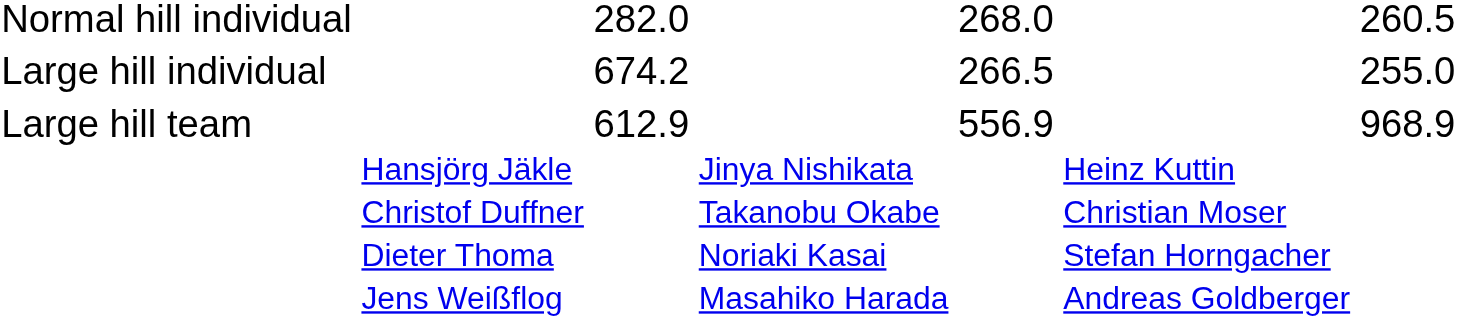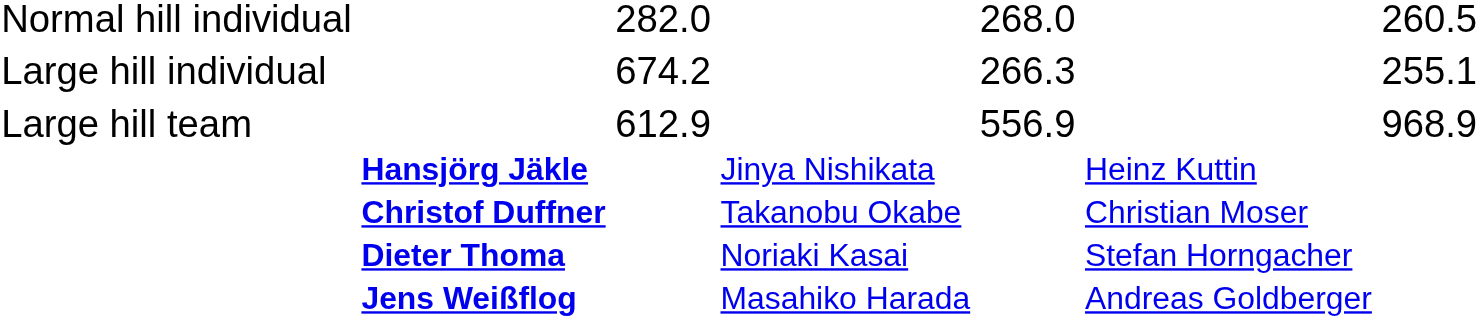Large hill individual | column 5: 266.5 -> 266.3
Large hill individual | column 7: 255.0 -> 255.1
Large hill team | column 2: normal -> bold
